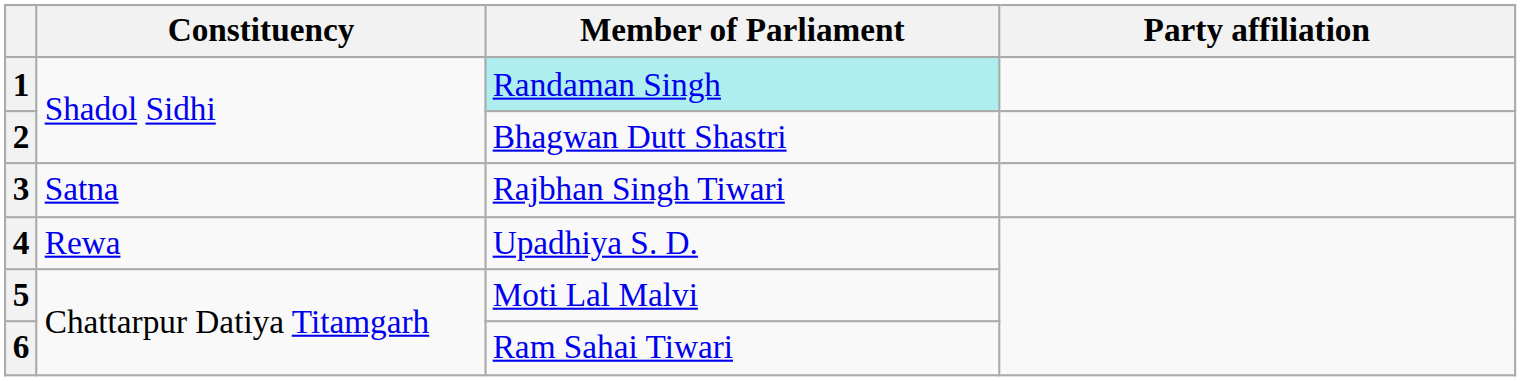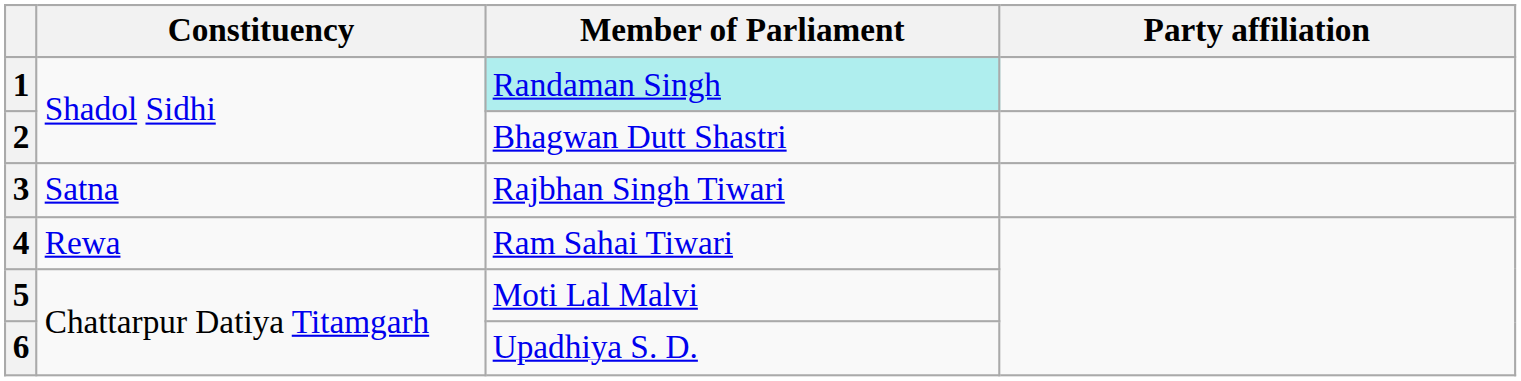4 | Member of Parliament: Upadhiya S. D. -> Ram Sahai Tiwari
6 | Member of Parliament: Ram Sahai Tiwari -> Upadhiya S. D.
